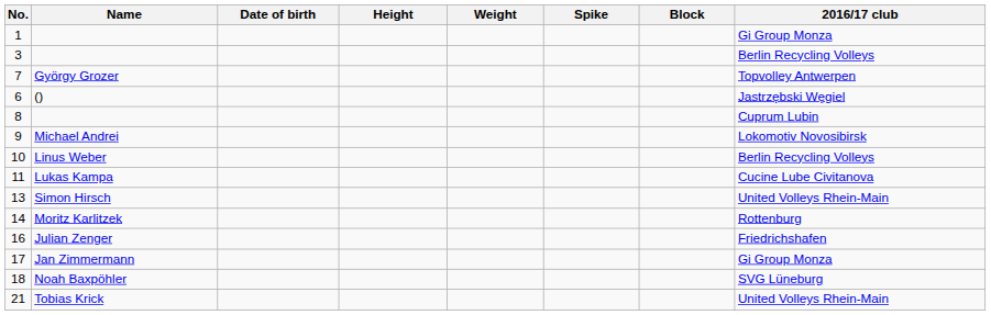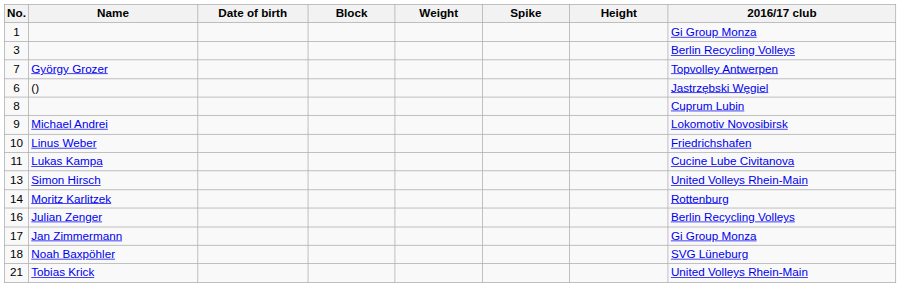columns swapped: Height <-> Block
10 | 2016/17 club: Berlin Recycling Volleys -> Friedrichshafen
16 | 2016/17 club: Friedrichshafen -> Berlin Recycling Volleys
